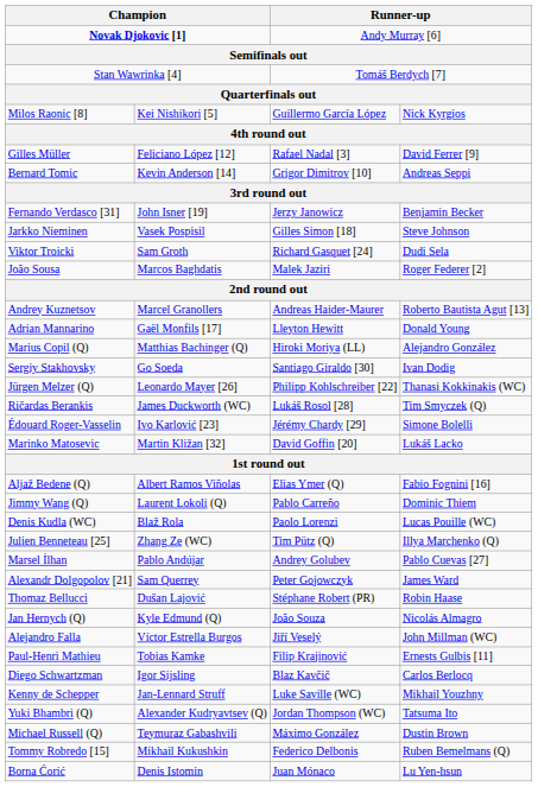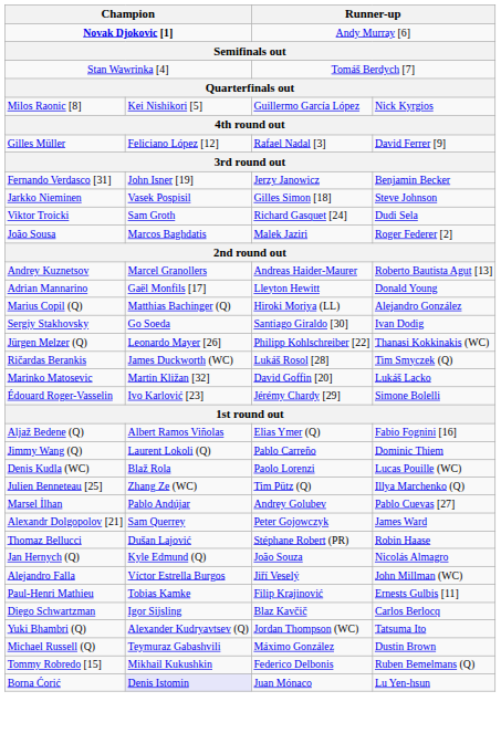- row: Bernard Tomic | Kevin Anderson [14] | Grigor Dimitrov [10] | Andreas Seppi
rows swapped: Marinko Matosevic <-> Édouard Roger-Vasselin
- row: Kenny de Schepper | Jan-Lennard Struff | Luke Saville (WC) | Mikhail Youzhny
Borna Ćorić | column 2: no background -> lavender background
